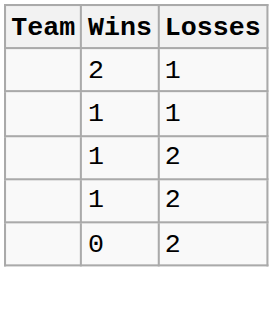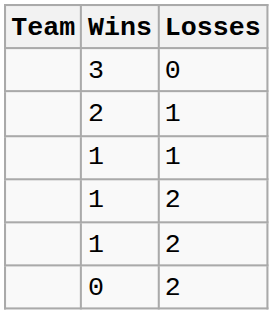+ row: 3 | 0
